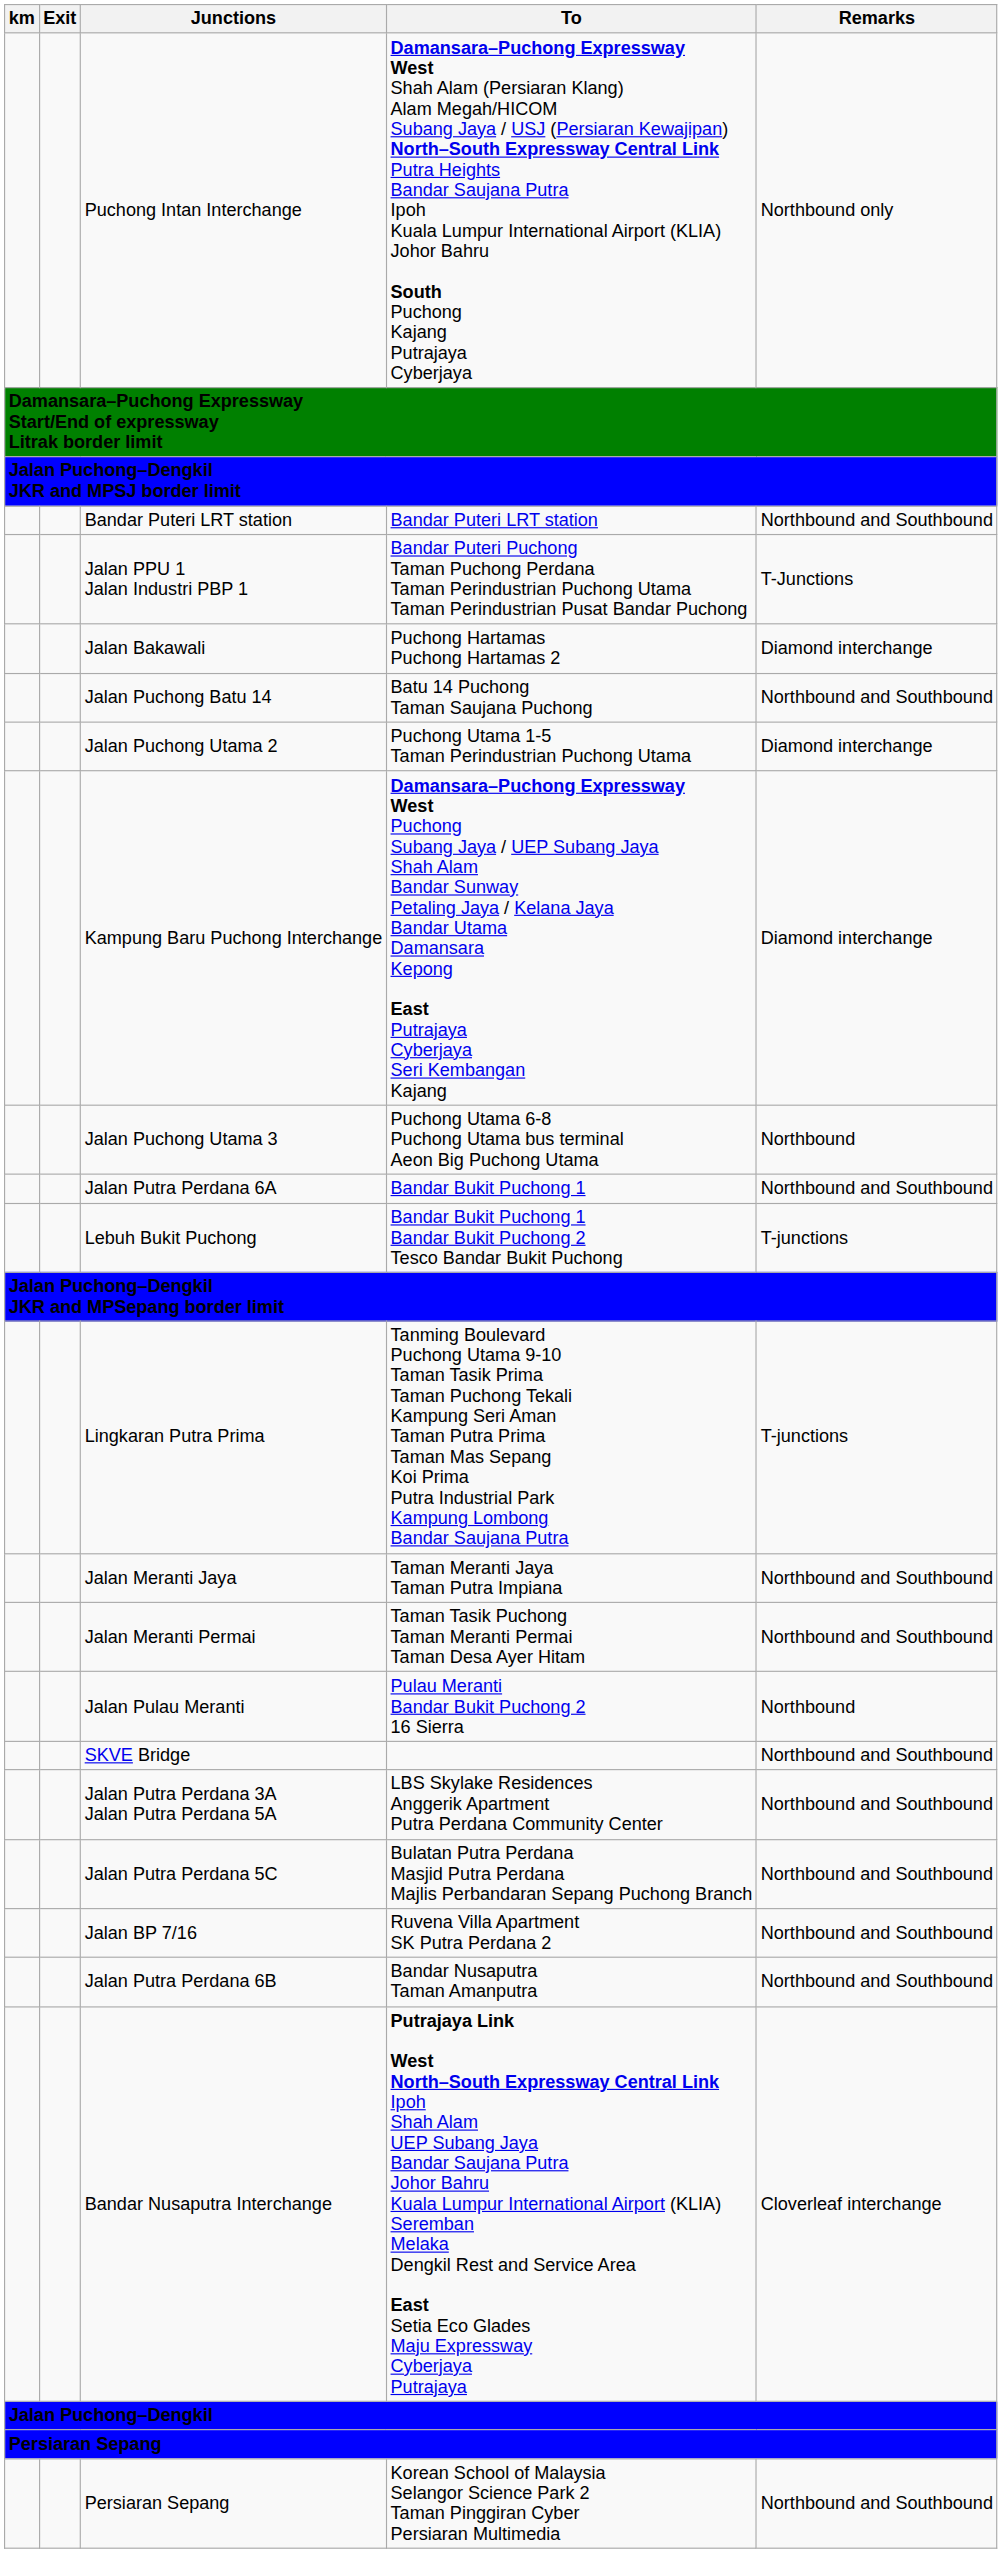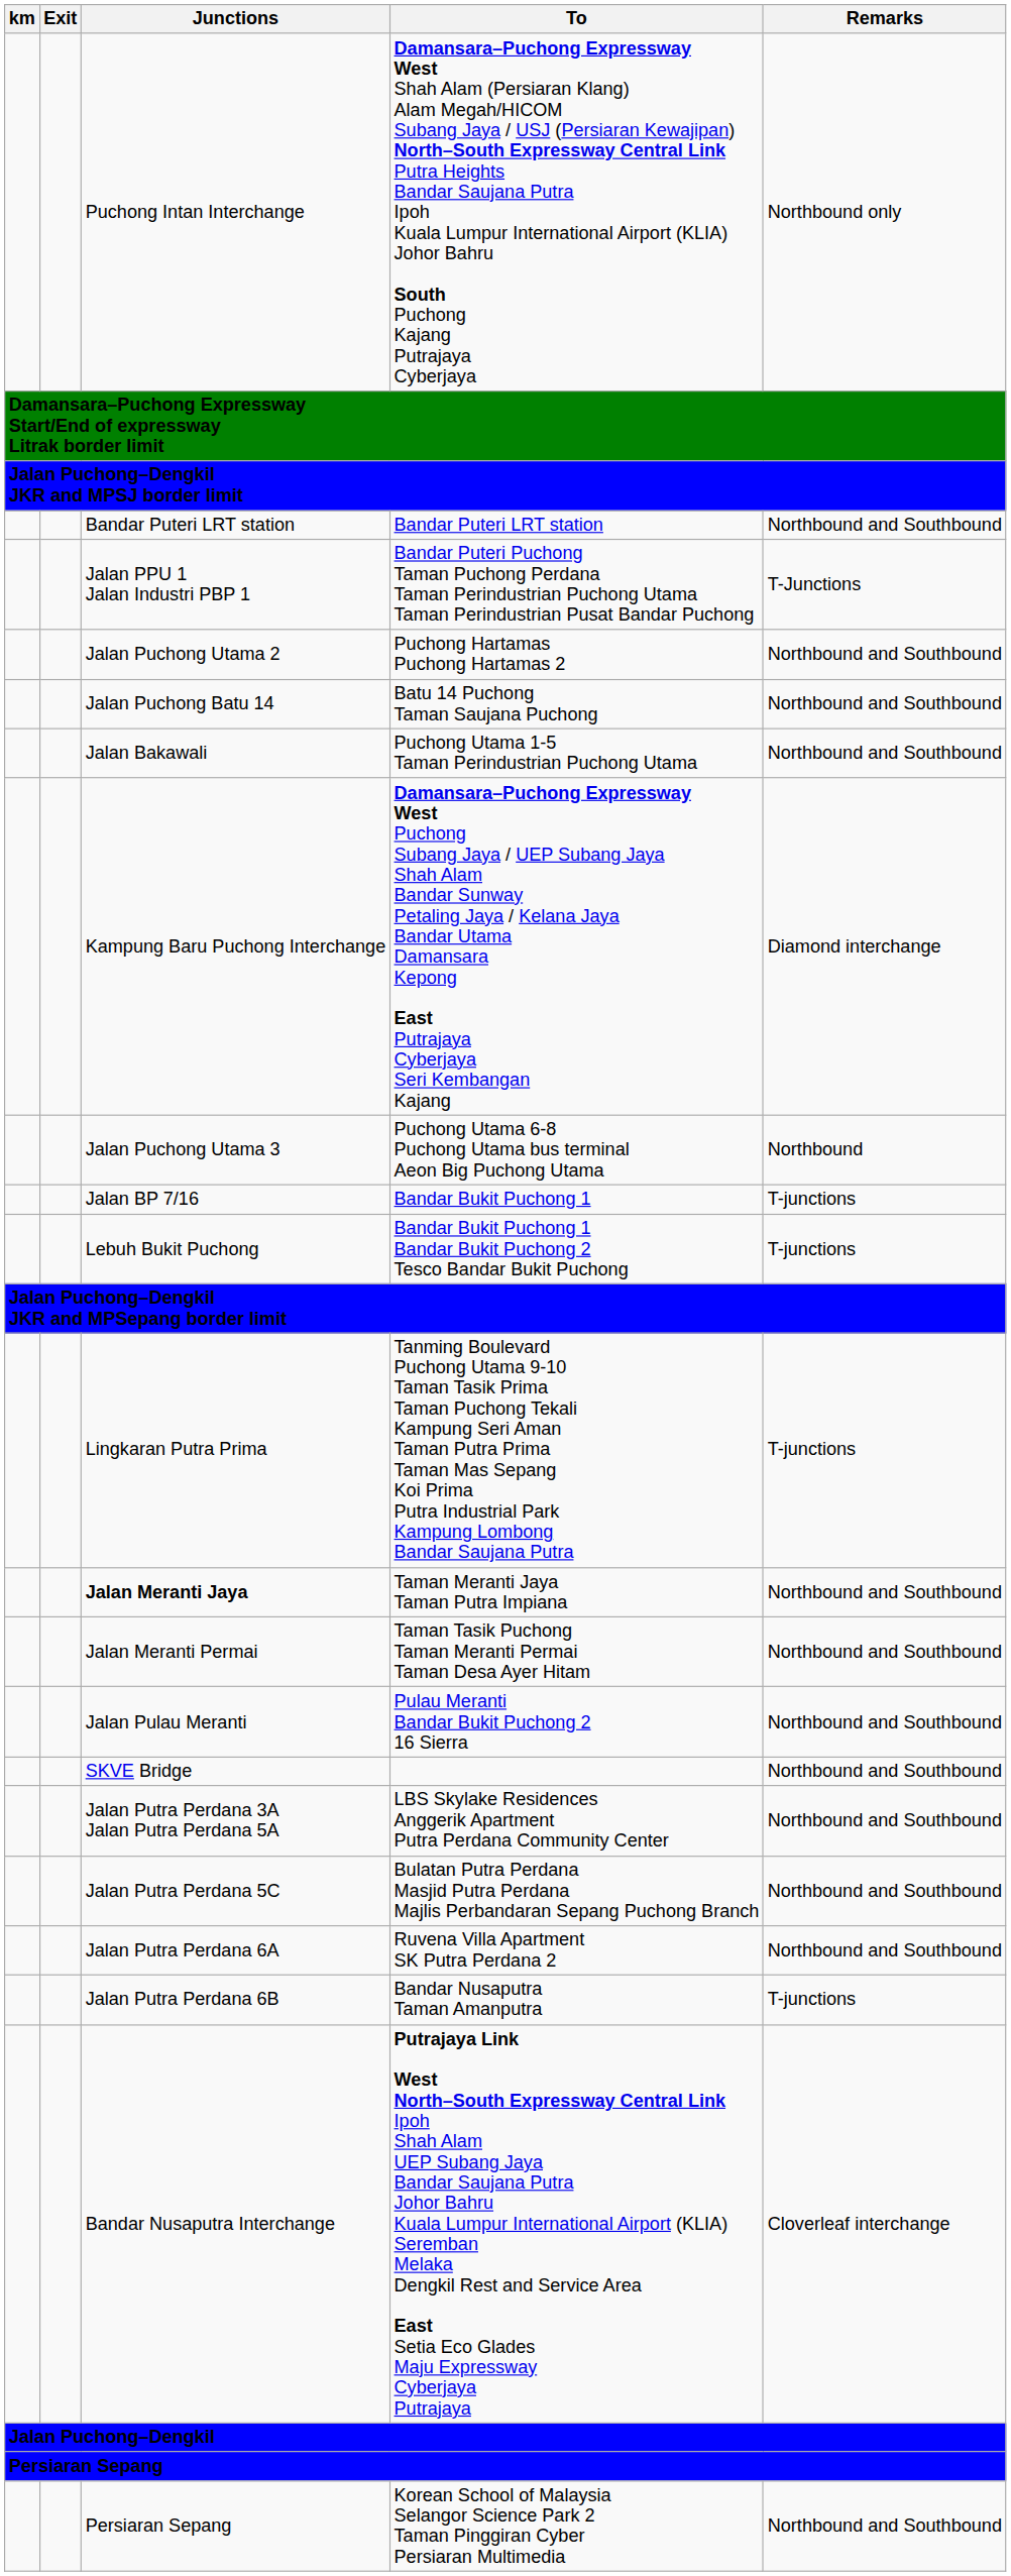Puchong Hartamas Puchong Hartamas 2 | Junctions: Jalan Bakawali -> Jalan Puchong Utama 2
Puchong Hartamas Puchong Hartamas 2 | Remarks: Diamond interchange -> Northbound and Southbound
Puchong Utama 1-5 Taman Perindustrian Puchong Utama | Junctions: Jalan Puchong Utama 2 -> Jalan Bakawali
Puchong Utama 1-5 Taman Perindustrian Puchong Utama | Remarks: Diamond interchange -> Northbound and Southbound
Bandar Bukit Puchong 1 | Junctions: Jalan Putra Perdana 6A -> Jalan BP 7/16
Bandar Bukit Puchong 1 | Remarks: Northbound and Southbound -> T-junctions
Taman Meranti Jaya Taman Putra Impiana | Junctions: normal -> bold
Pulau Meranti Bandar Bukit Puchong 2 16 Sierra | Remarks: Northbound -> Northbound and Southbound
Ruvena Villa Apartment SK Putra Perdana 2 | Junctions: Jalan BP 7/16 -> Jalan Putra Perdana 6A
Bandar Nusaputra Taman Amanputra | Remarks: Northbound and Southbound -> T-junctions
